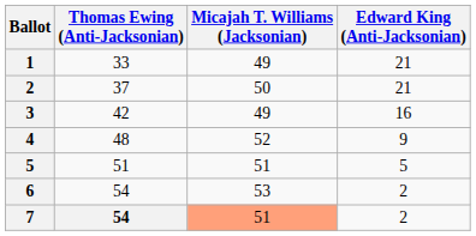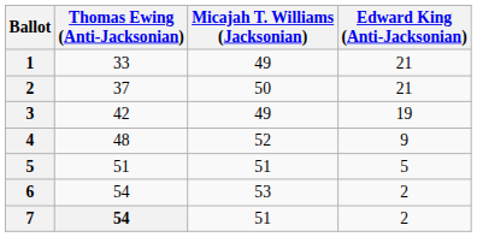3 | Edward King (Anti-Jacksonian): 16 -> 19
7 | Micajah T. Williams (Jacksonian): lightsalmon background -> no background
